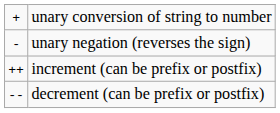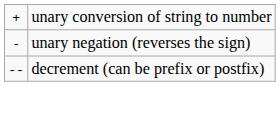- row: ++ | increment (can be prefix or postfix)
